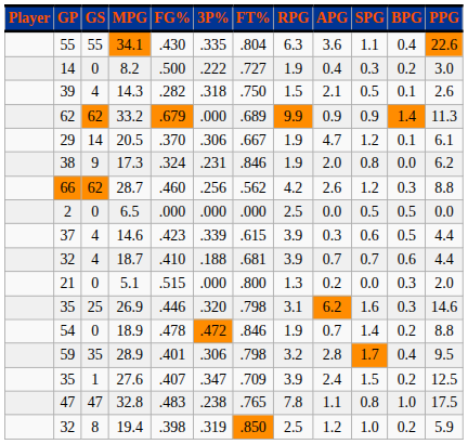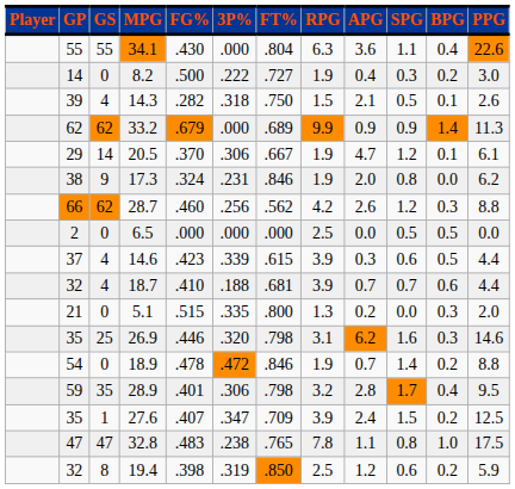34.1 | 3P%: .335 -> .000
5.1 | 3P%: .000 -> .335
19.4 | SPG: 1.0 -> 0.6
